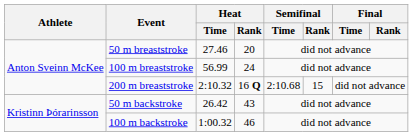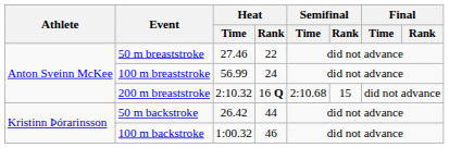50 m breaststroke | Heat / Rank: 20 -> 22
50 m backstroke | Heat / Rank: 43 -> 44
